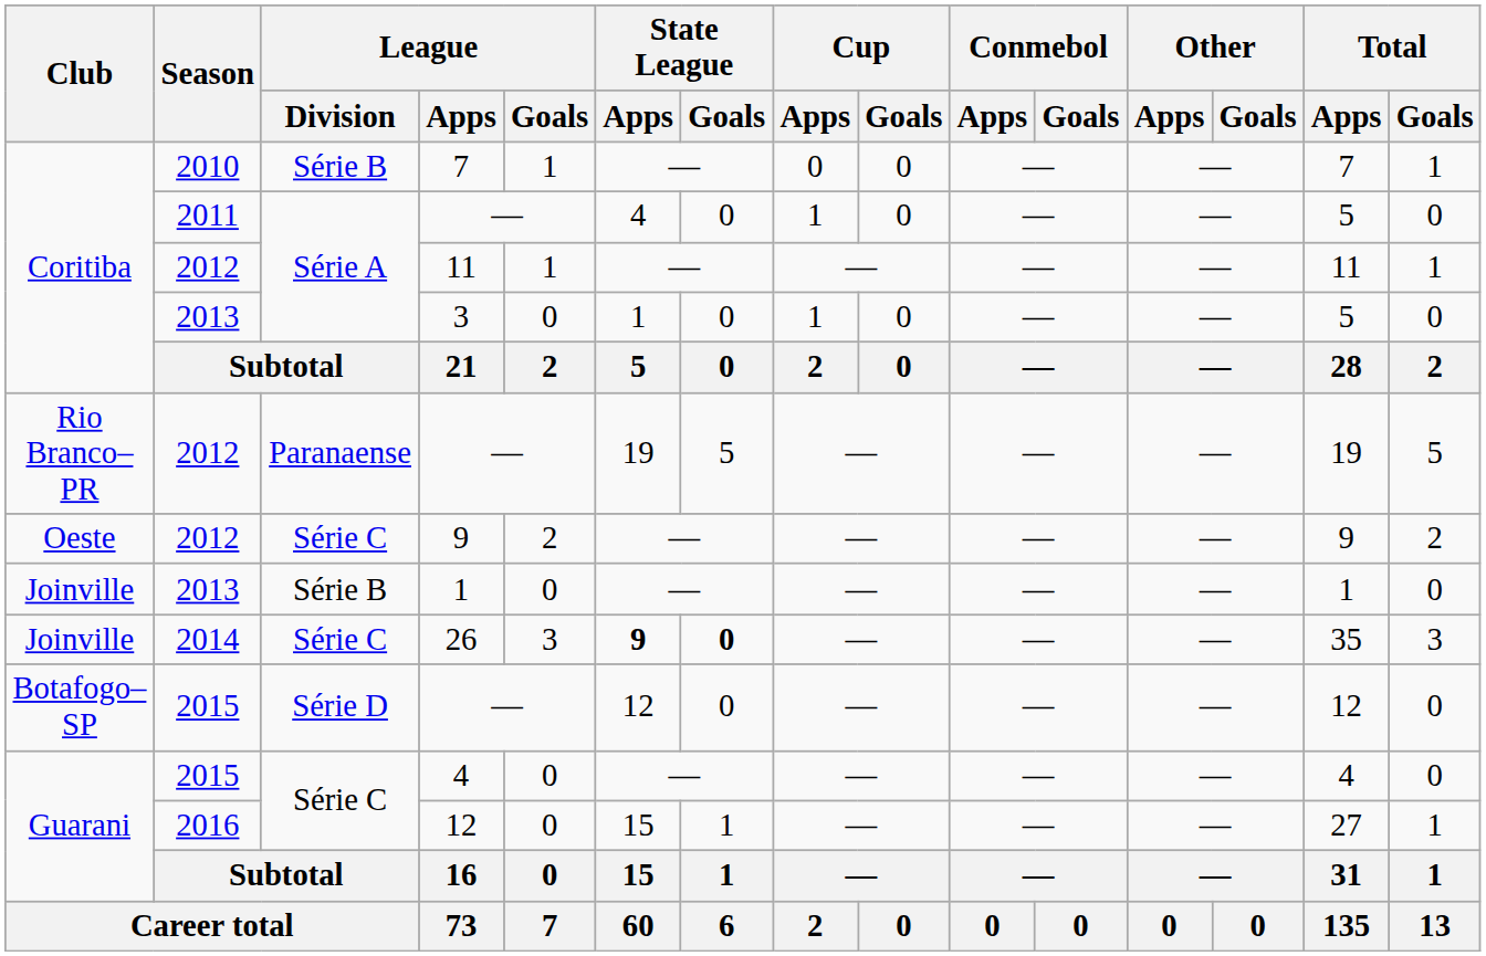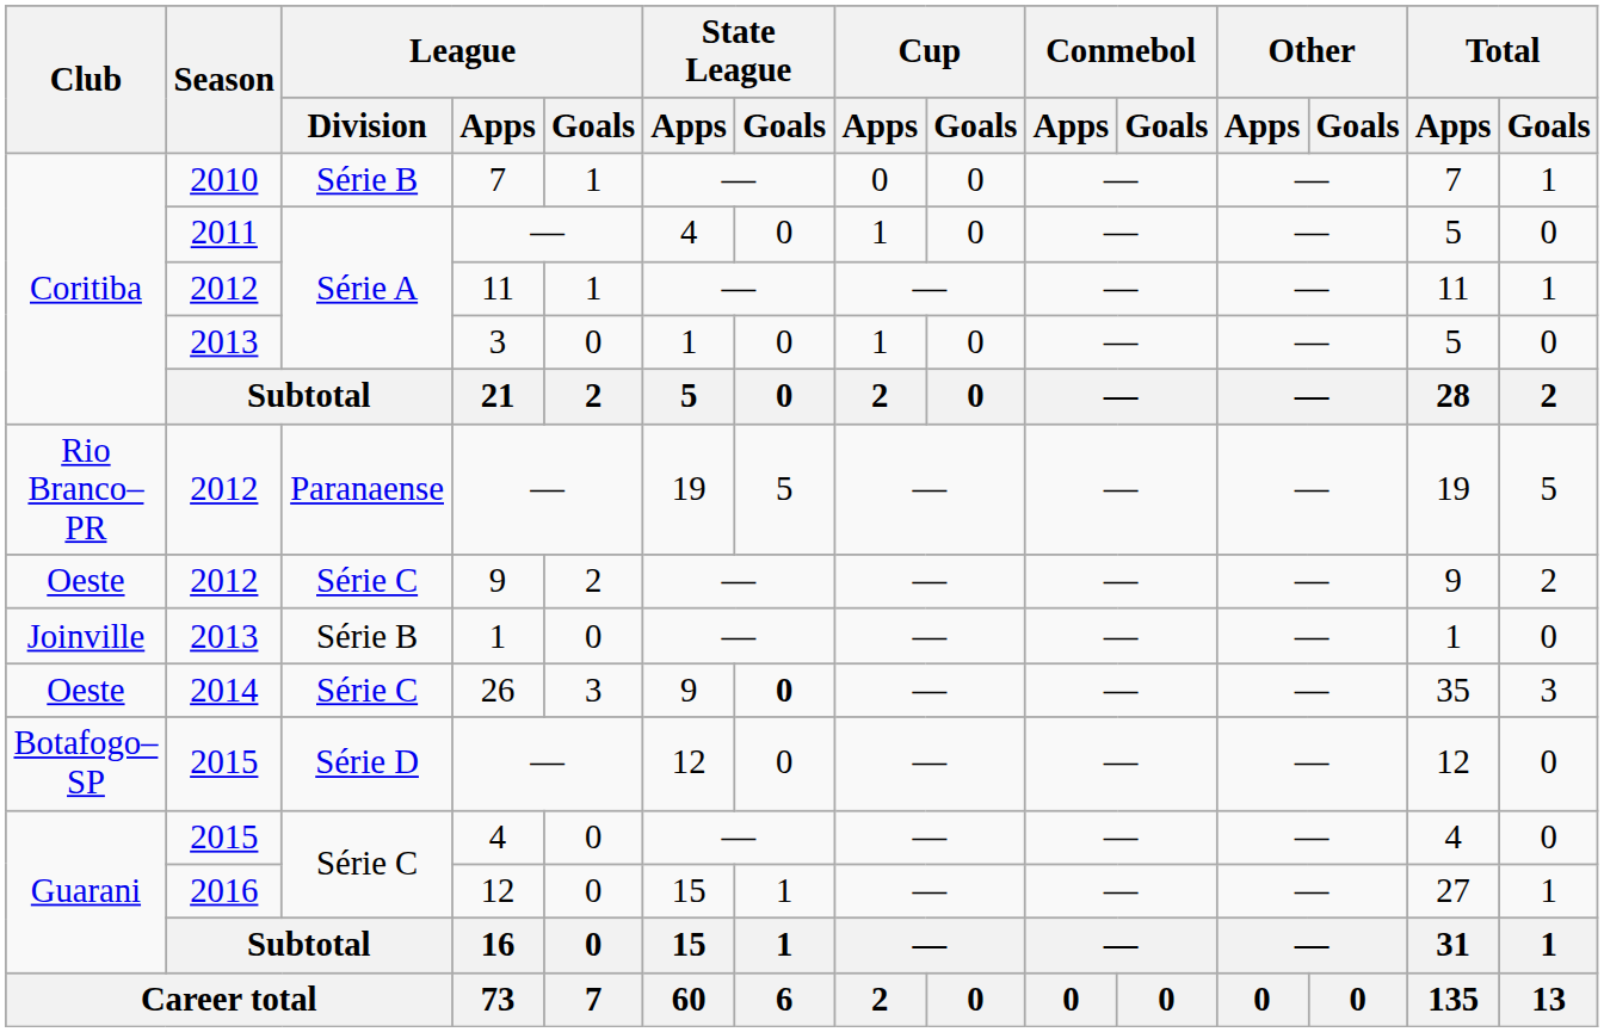26 | Club: Joinville -> Oeste
26 | State League / Apps: bold -> normal
